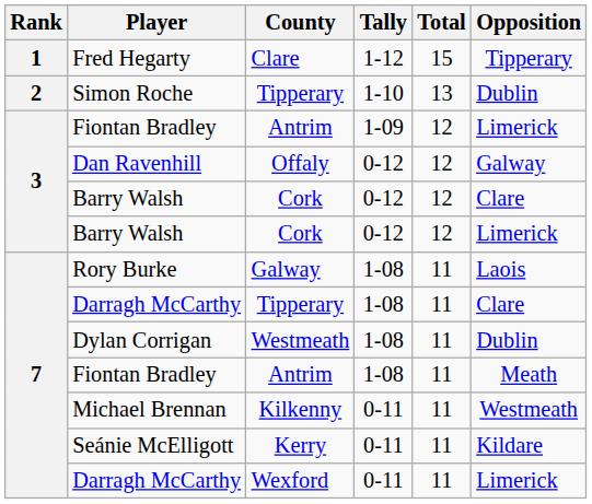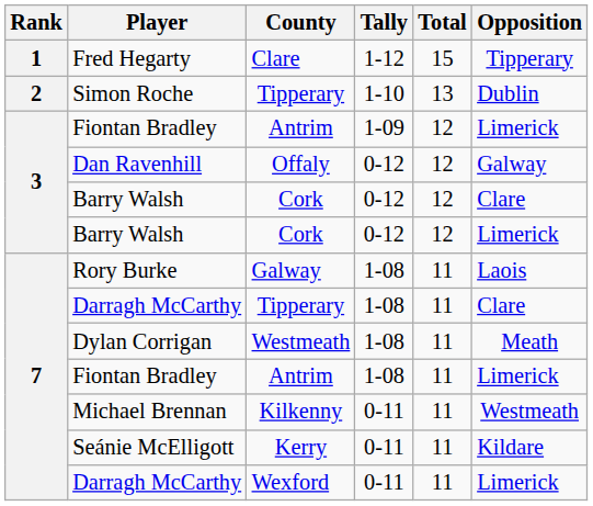Dylan Corrigan | Opposition: Dublin -> Meath
Fiontan Bradley / 1-08 | Opposition: Meath -> Limerick
